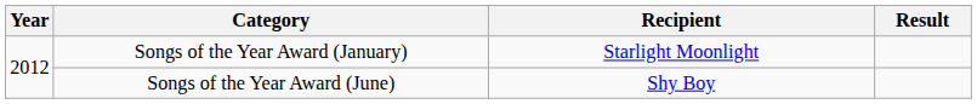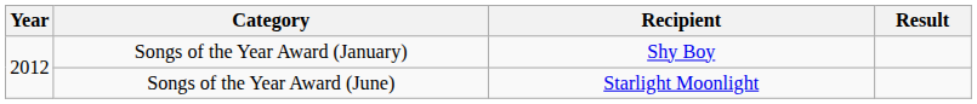Songs of the Year Award (January) | Recipient: Starlight Moonlight -> Shy Boy
Songs of the Year Award (June) | Recipient: Shy Boy -> Starlight Moonlight
